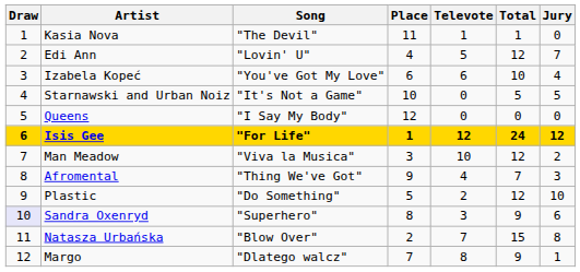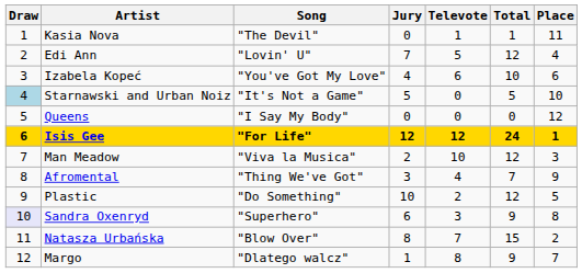columns swapped: Jury <-> Place
Starnawski and Urban Noiz | Draw: no background -> lightblue background
